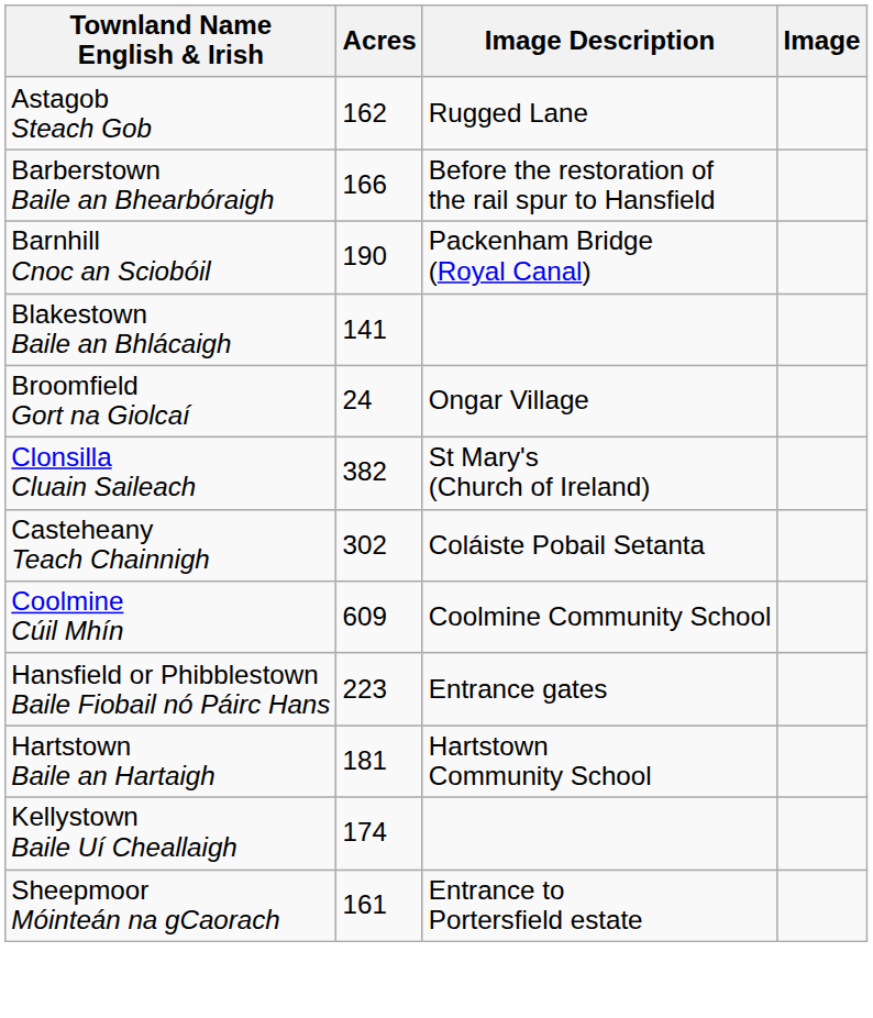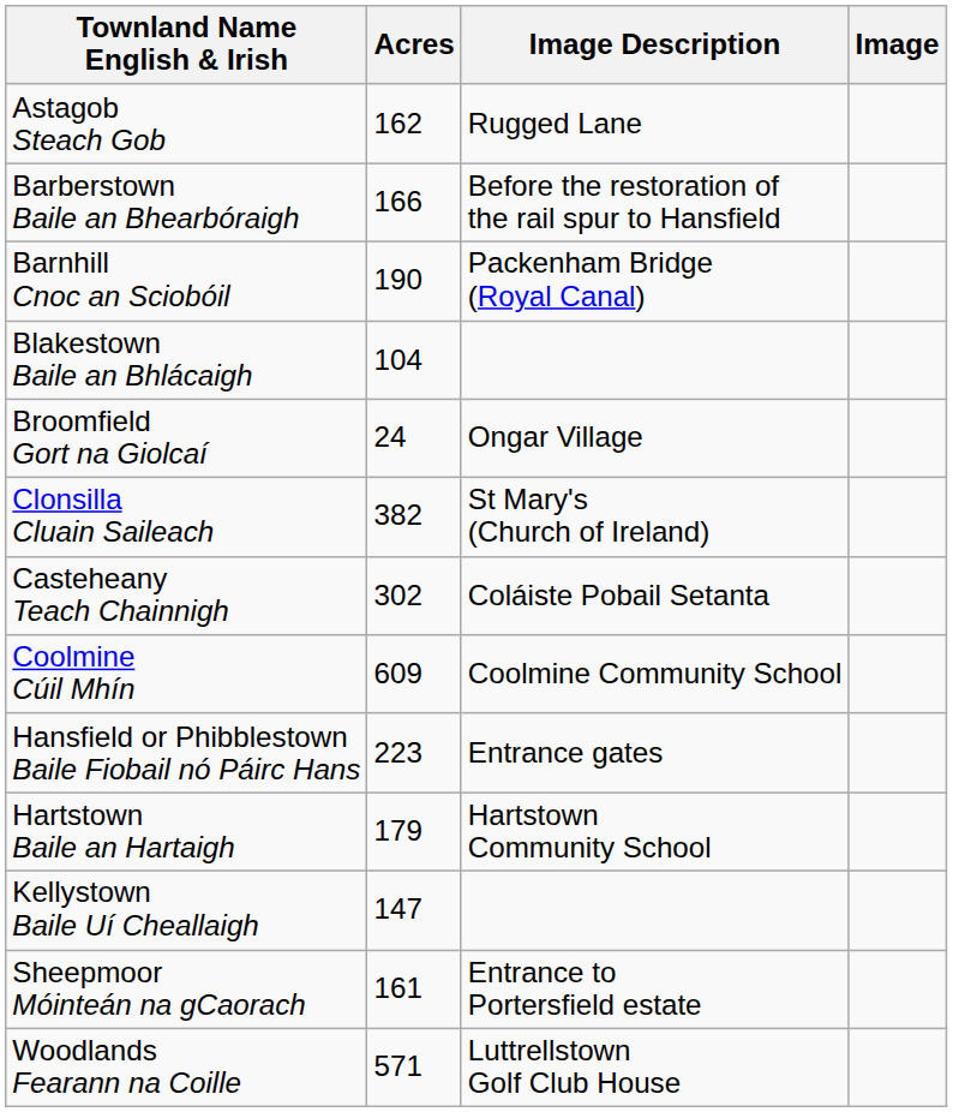Blakestown Baile an Bhlácaigh | Acres: 141 -> 104
Hartstown Baile an Hartaigh | Acres: 181 -> 179
Kellystown Baile Uí Cheallaigh | Acres: 174 -> 147
+ row: Woodlands Fearann na Coille | 571 | Luttrellstown Golf Club House
